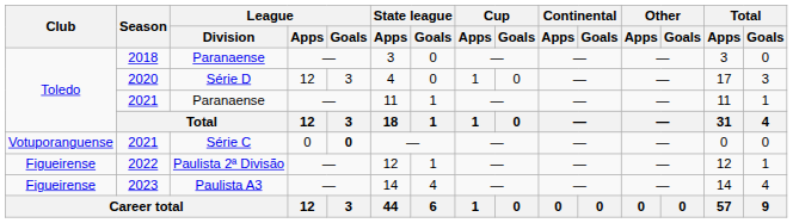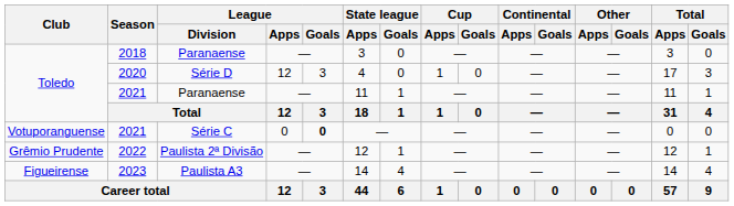2022 | Club: Figueirense -> Grêmio Prudente
